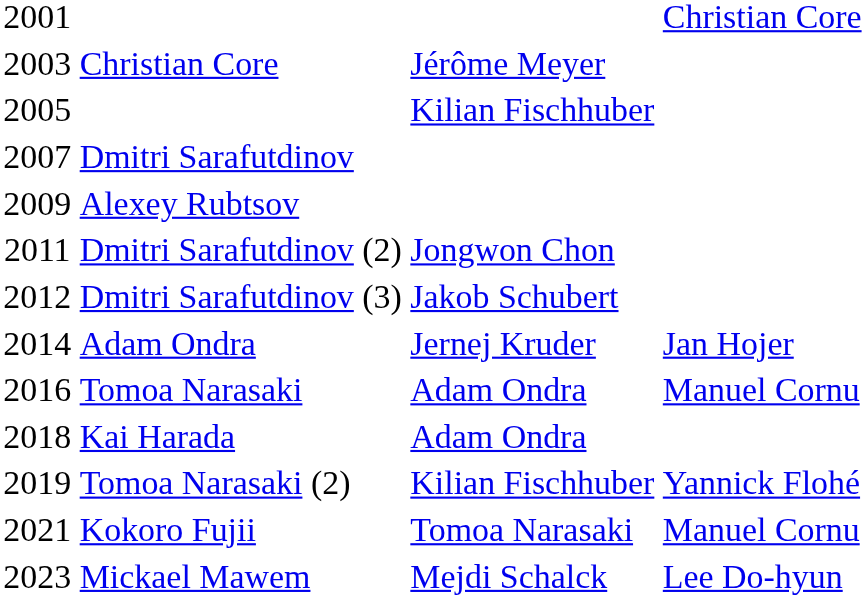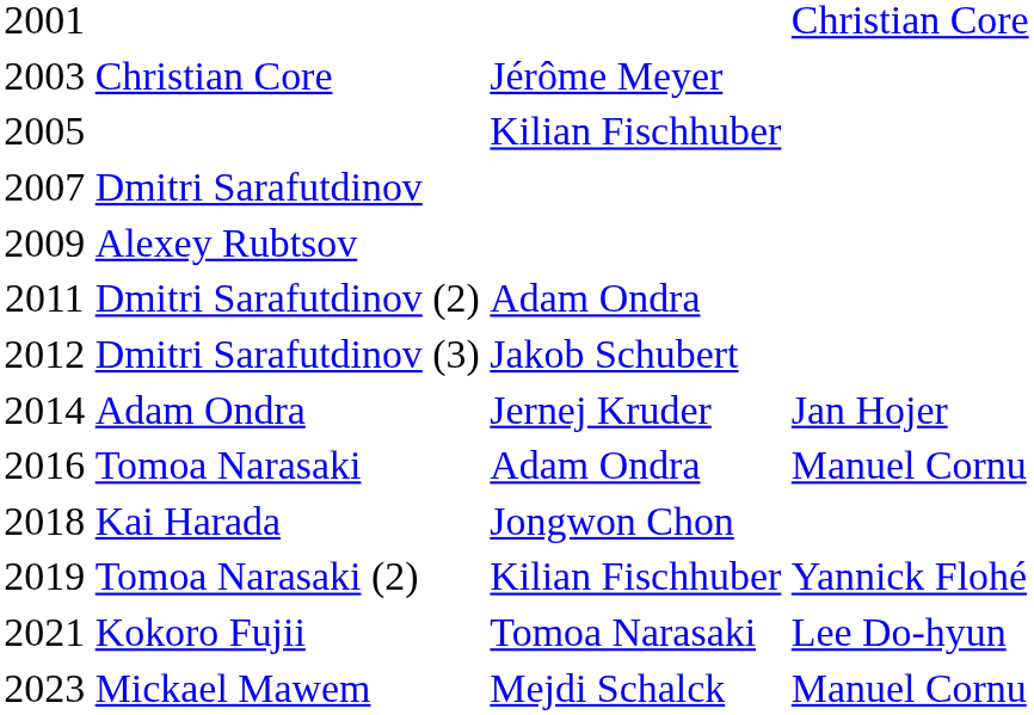Dmitri Sarafutdinov (2) | column 3: Jongwon Chon -> Adam Ondra
Kai Harada | column 3: Adam Ondra -> Jongwon Chon
Kokoro Fujii | column 4: Manuel Cornu -> Lee Do-hyun
Mickael Mawem | column 4: Lee Do-hyun -> Manuel Cornu
